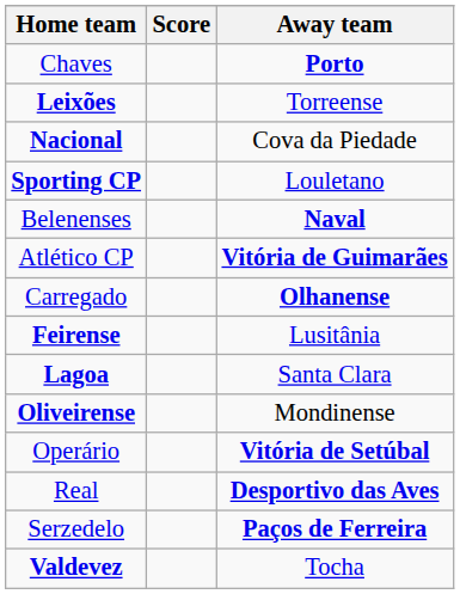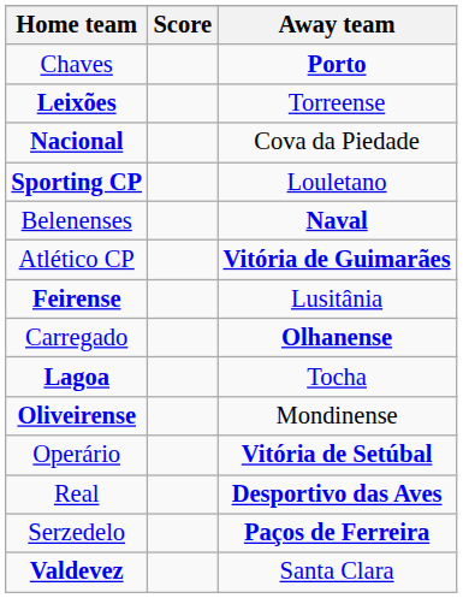rows swapped: Carregado <-> Feirense
Lagoa | Away team: Santa Clara -> Tocha
Valdevez | Away team: Tocha -> Santa Clara
